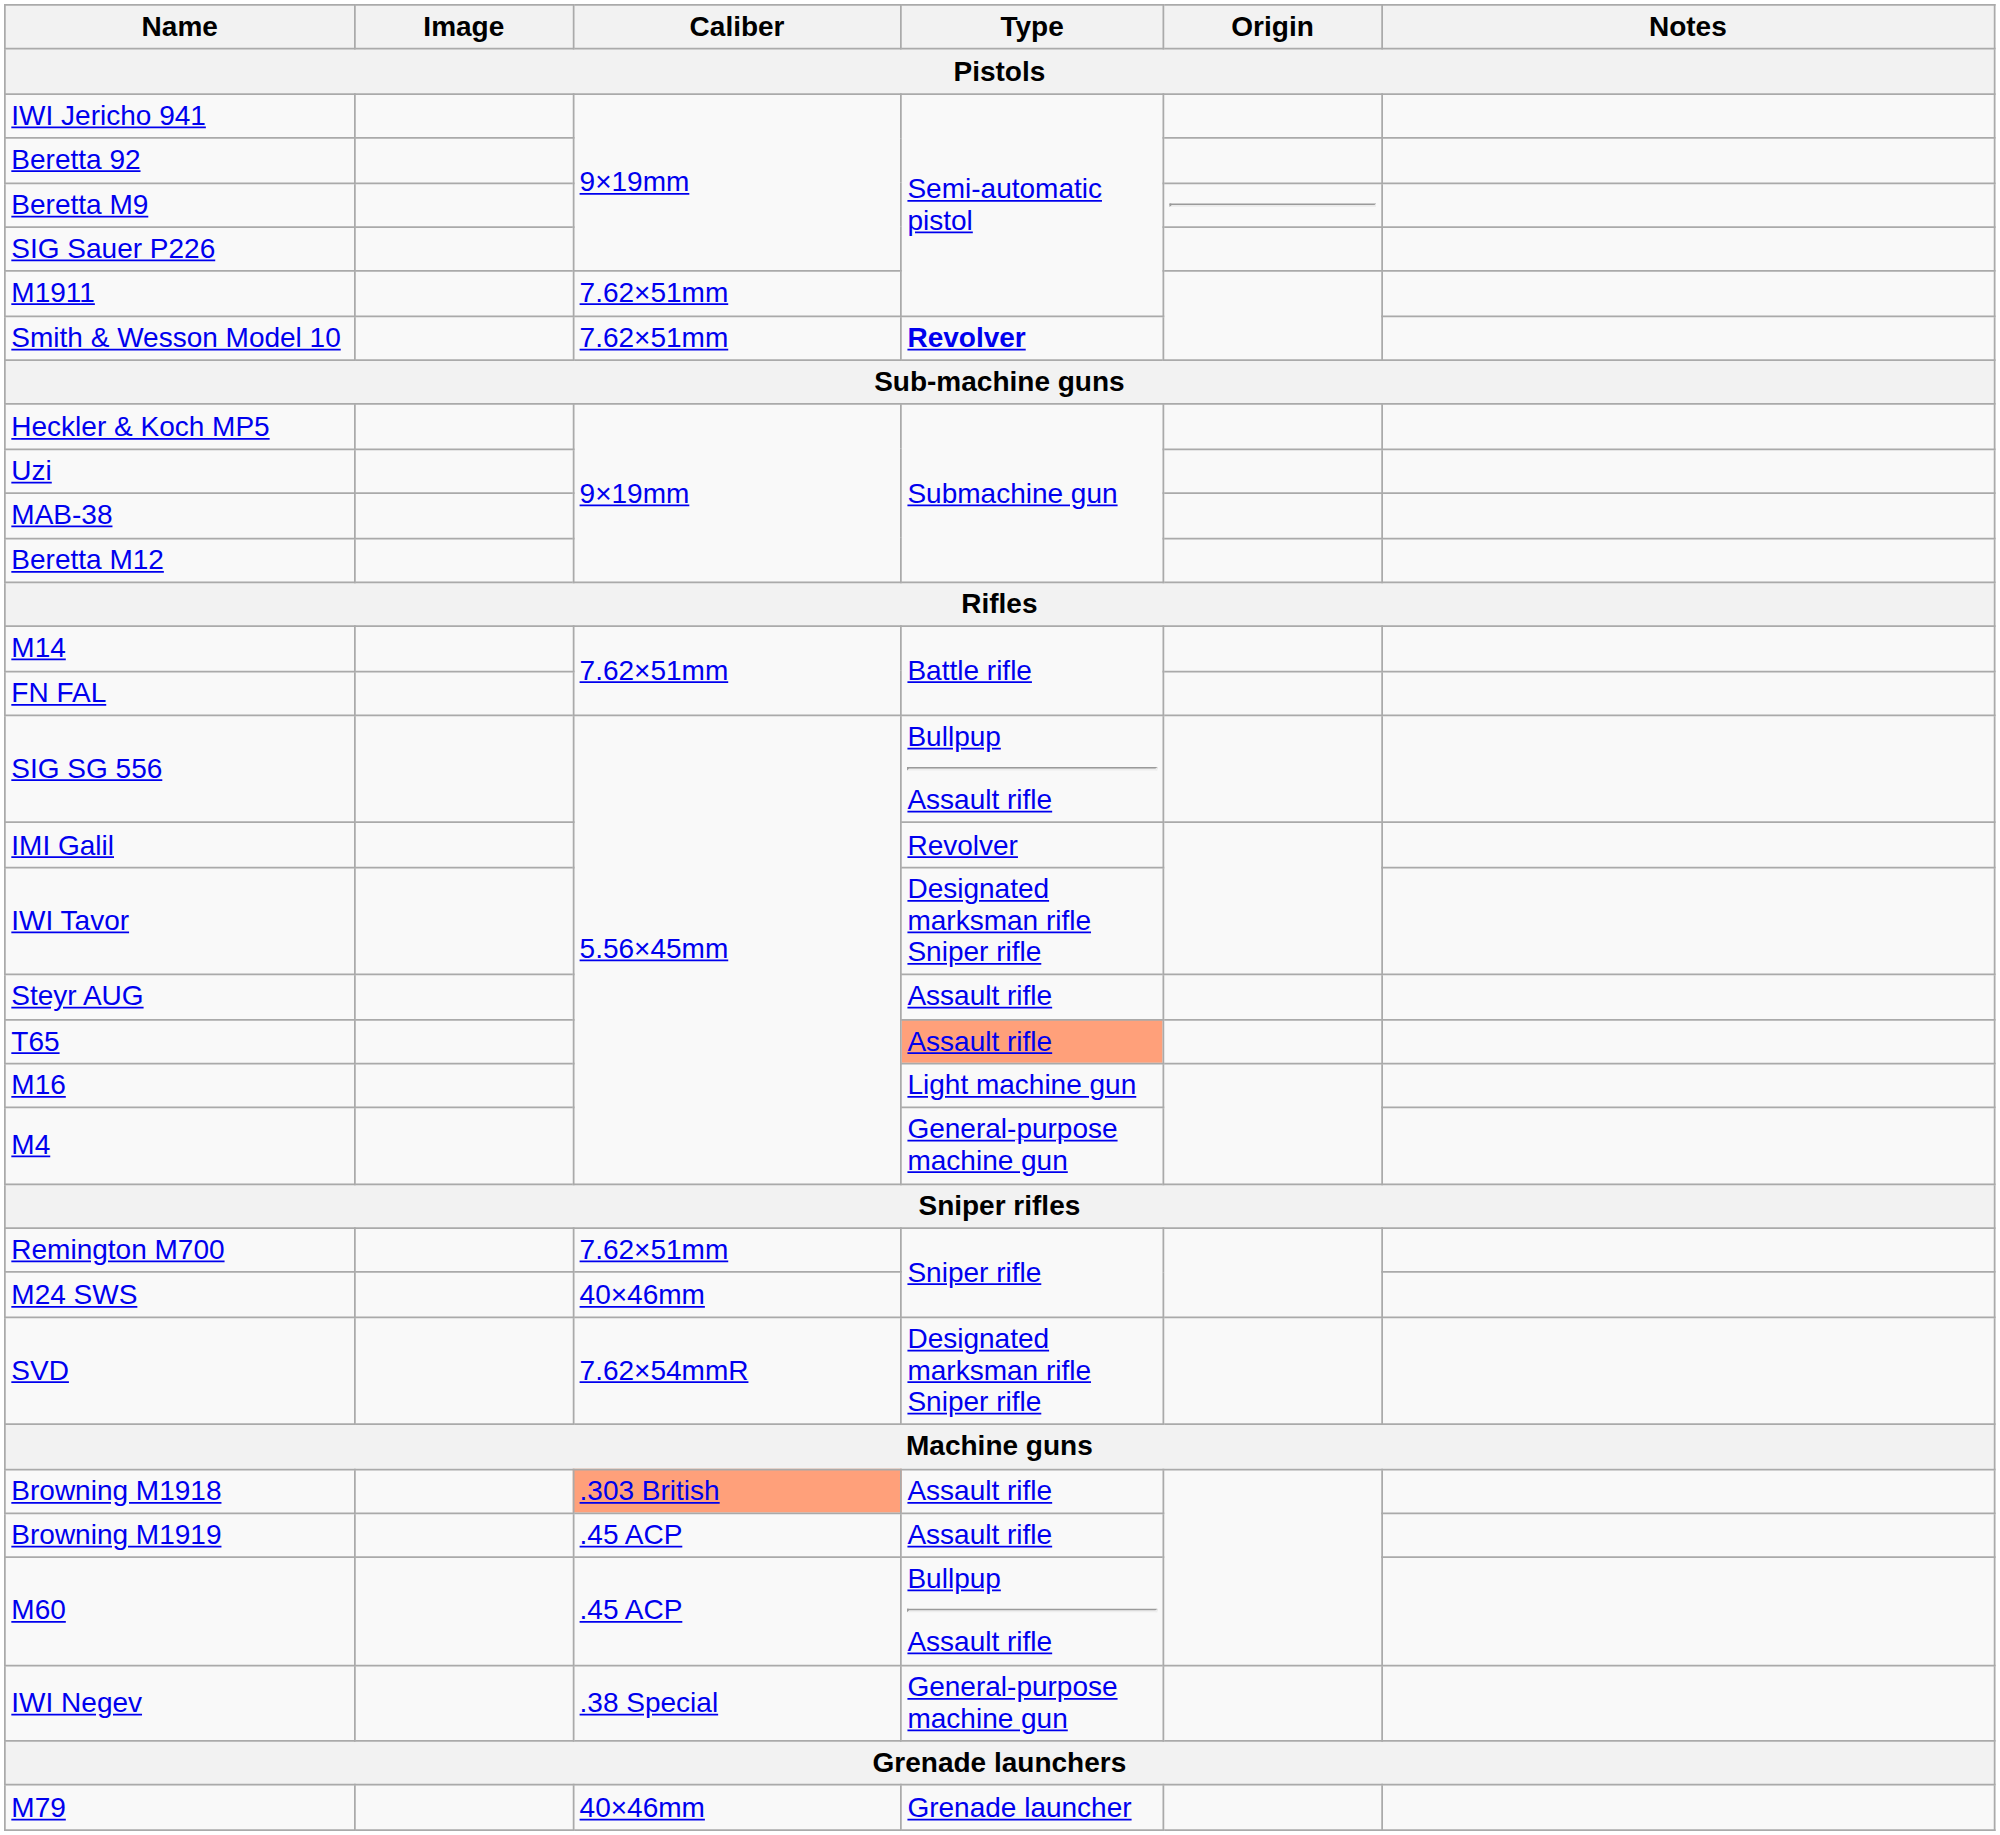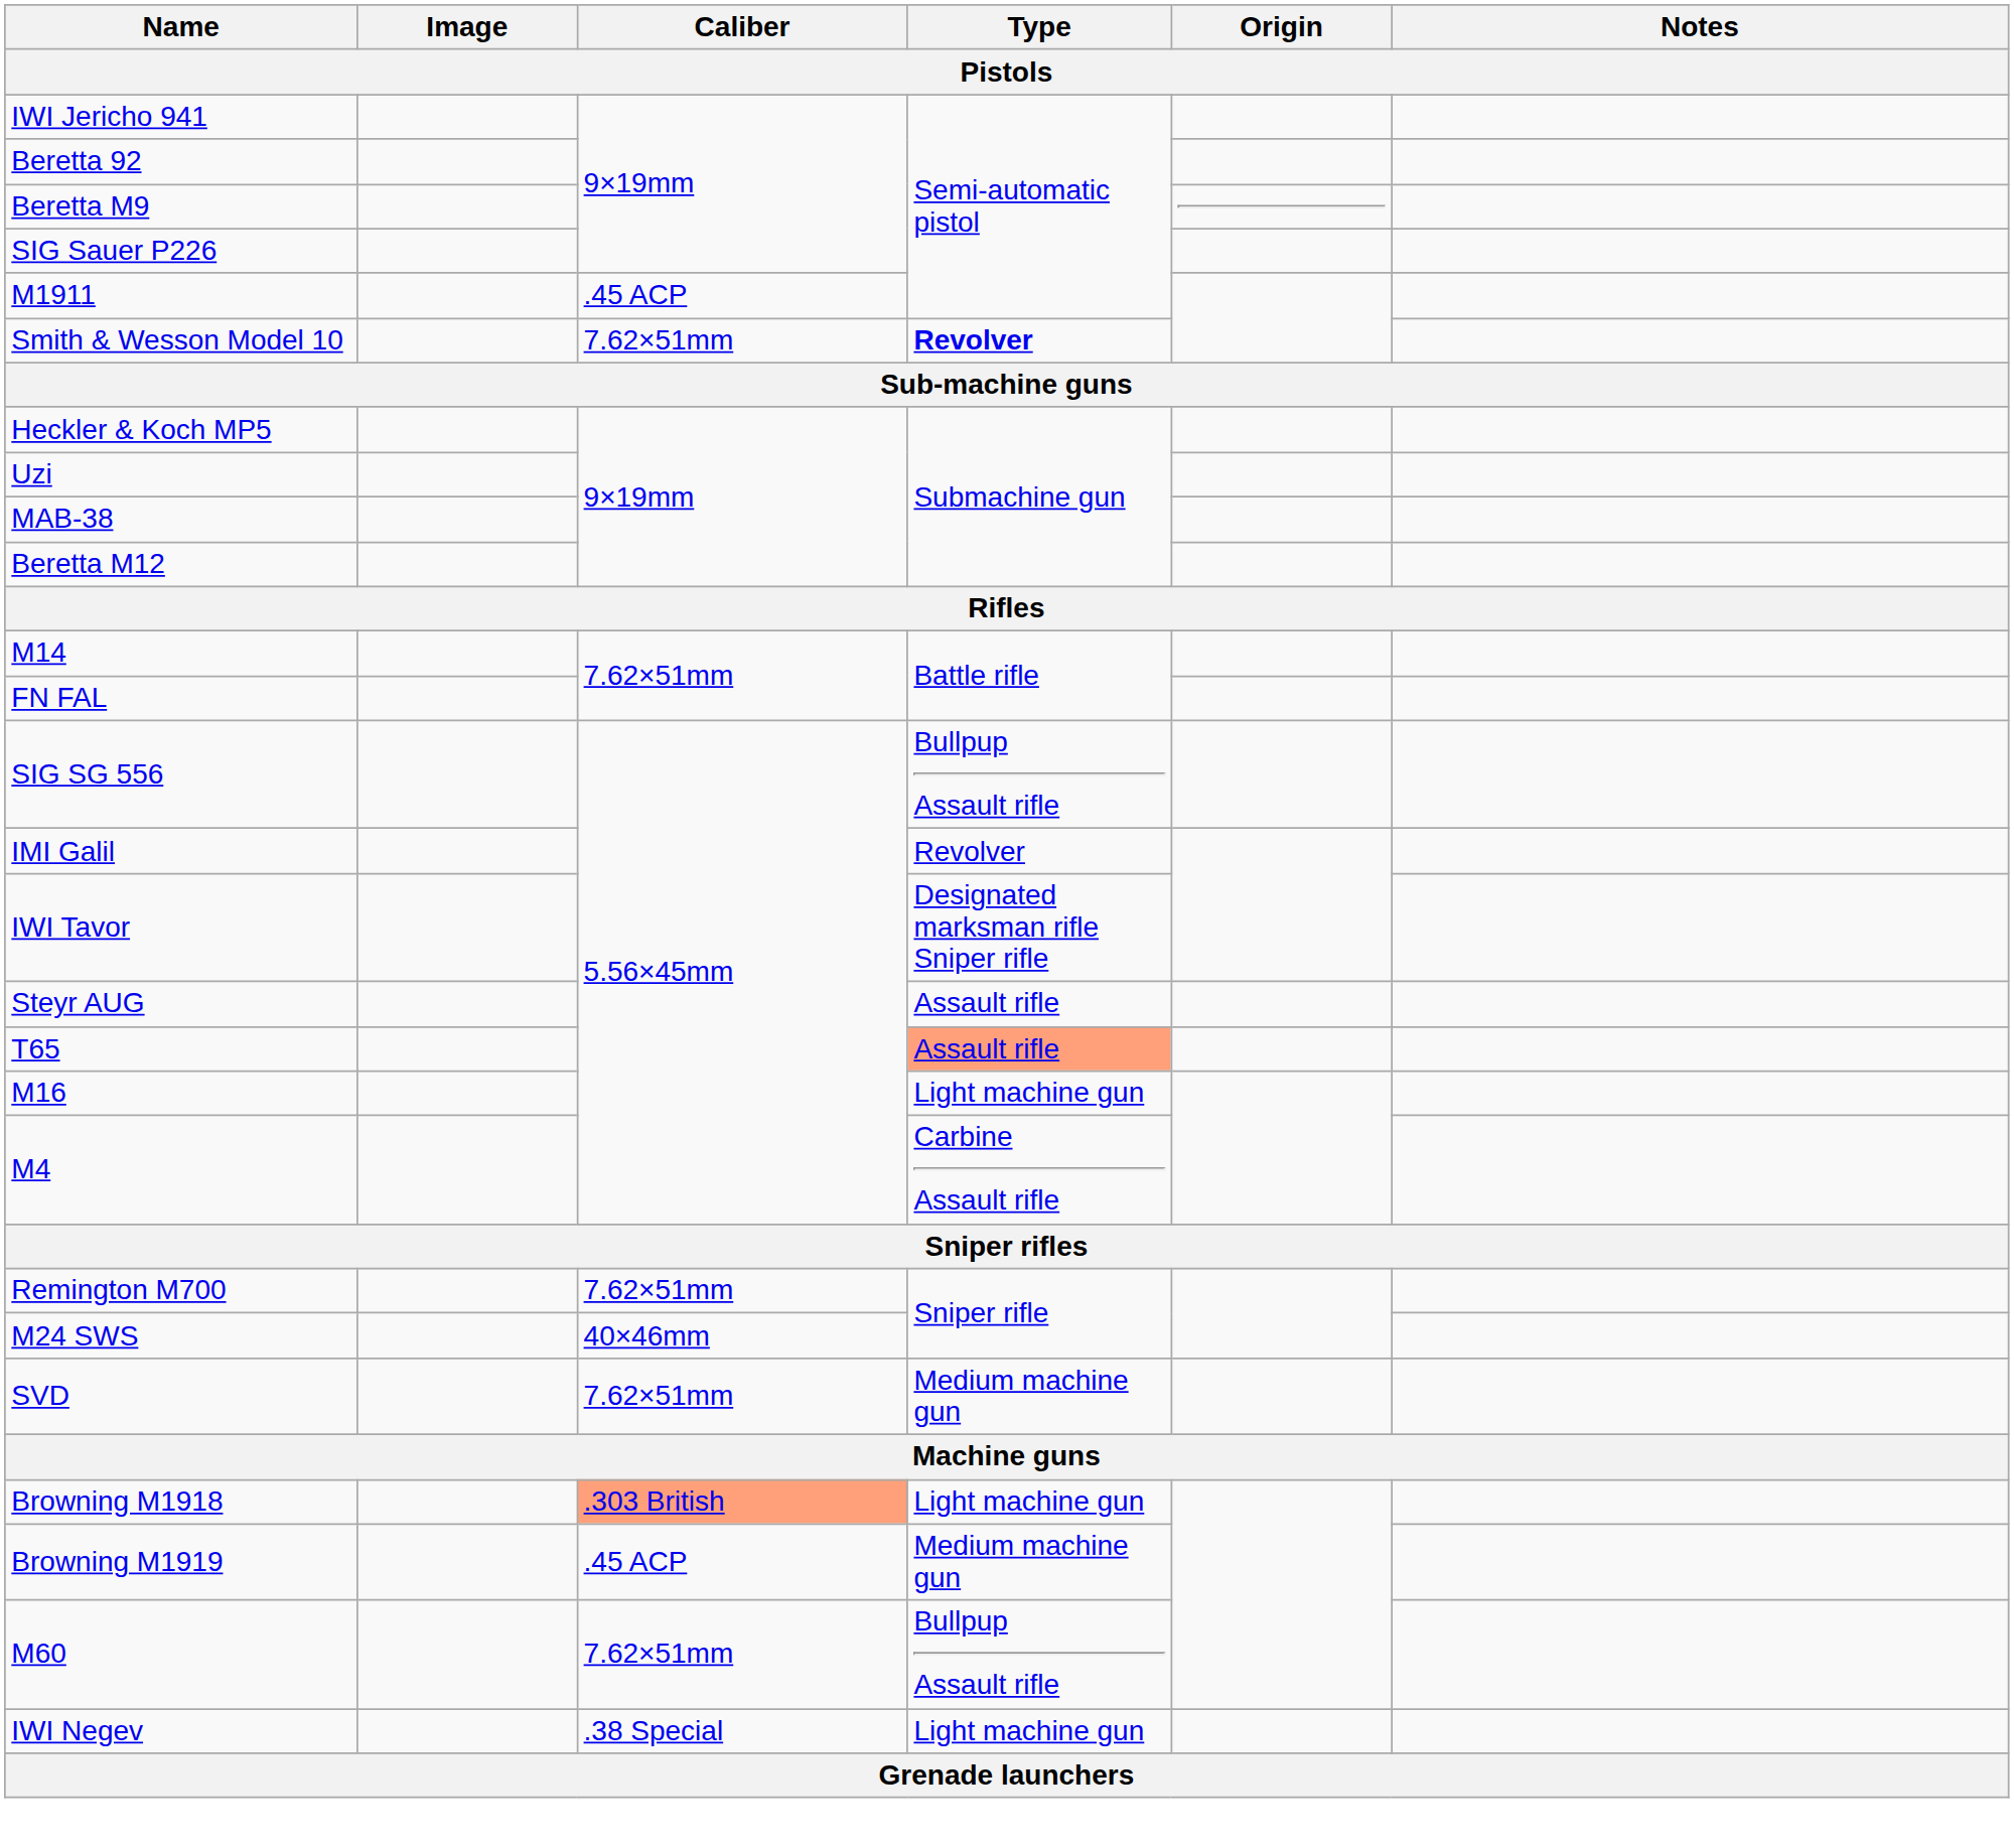M1911 | Caliber: 7.62×51mm -> .45 ACP
M4 | Type: General-purpose machine gun -> Carbine Assault rifle
SVD | Caliber: 7.62×54mmR -> 7.62×51mm
SVD | Type: Designated marksman rifle Sniper rifle -> Medium machine gun
Browning M1918 | Type: Assault rifle -> Light machine gun
Browning M1919 | Type: Assault rifle -> Medium machine gun
M60 | Caliber: .45 ACP -> 7.62×51mm
IWI Negev | Type: General-purpose machine gun -> Light machine gun
- row: M79 | 40×46mm | Grenade launcher
